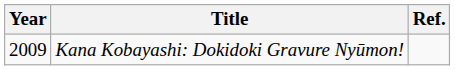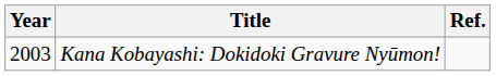Kana Kobayashi: Dokidoki Gravure Nyūmon! | Year: 2009 -> 2003
